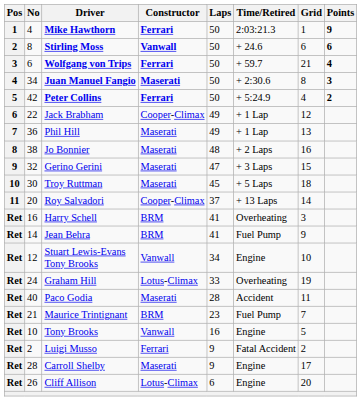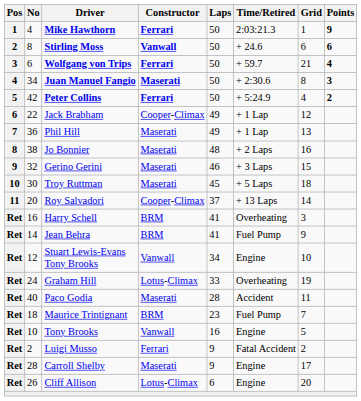Gerino Gerini | Laps: 47 -> 46
Maurice Trintignant | No: 21 -> 18
